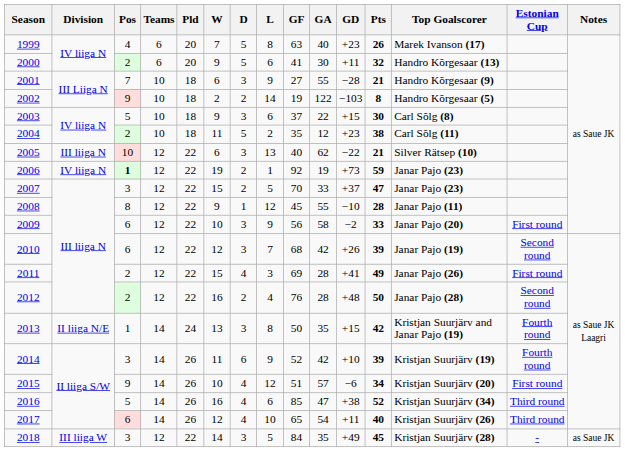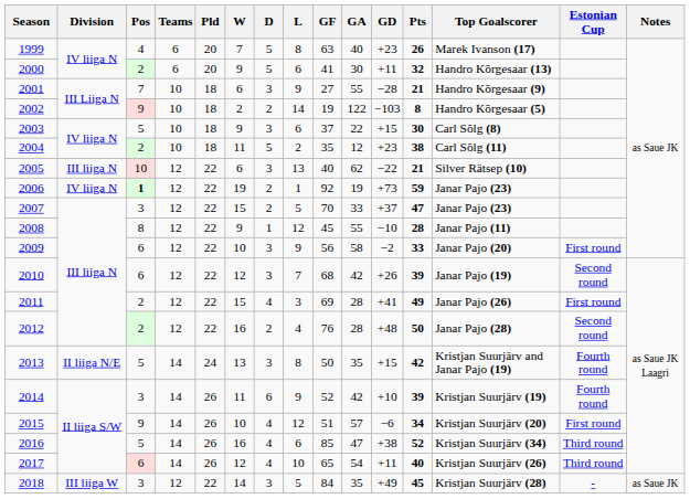2013 | Pos: 1 -> 5
